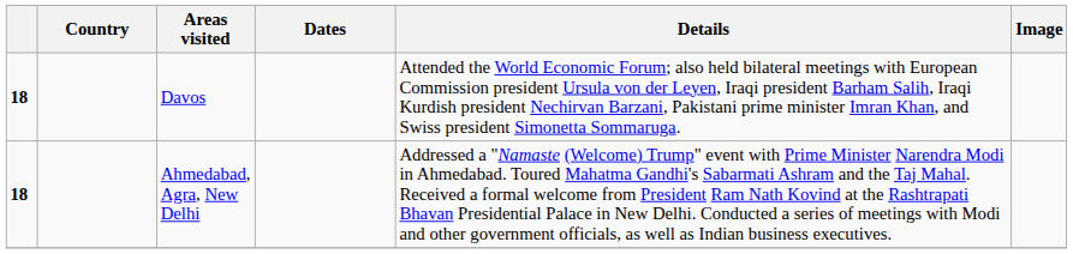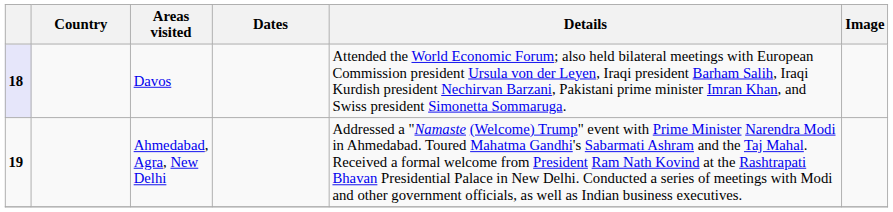Davos | column 1: no background -> lavender background
Ahmedabad, Agra, New Delhi | column 1: 18 -> 19
